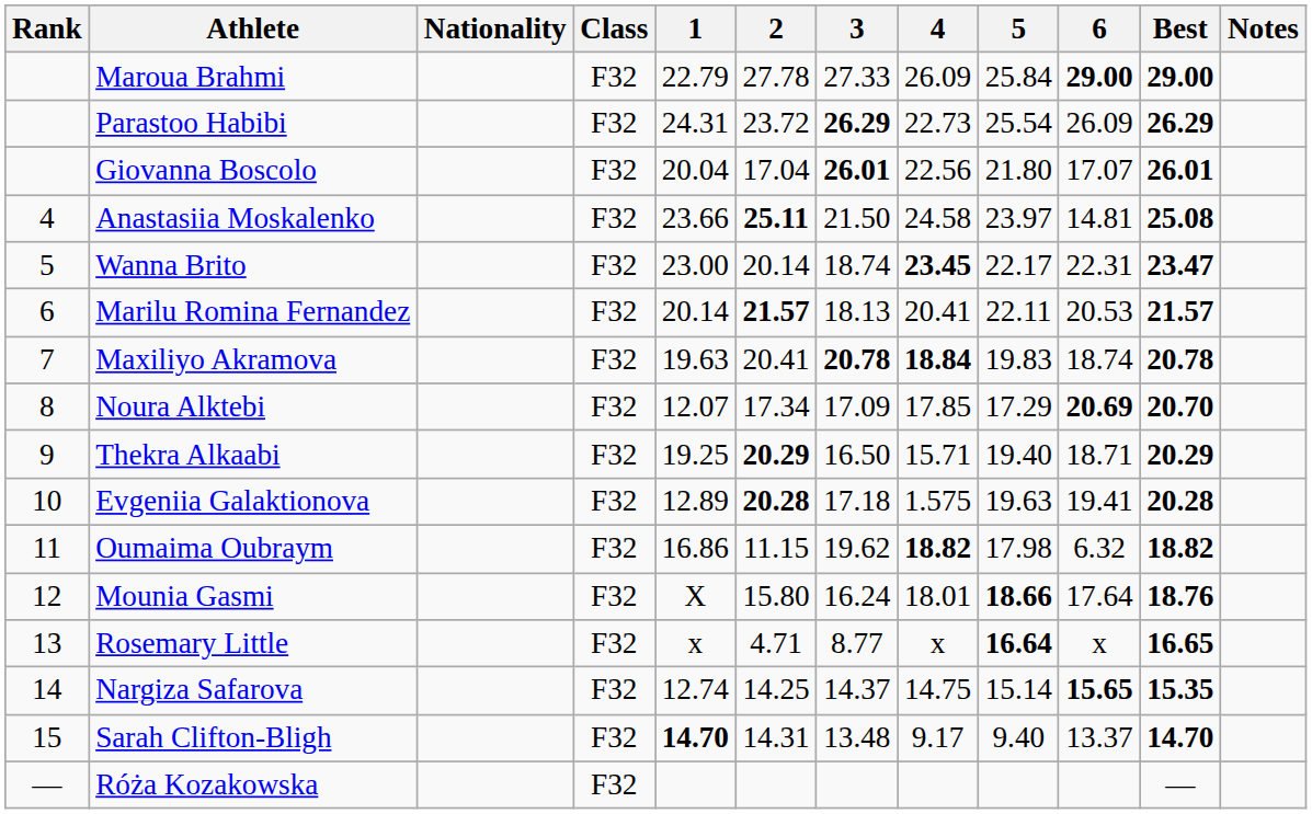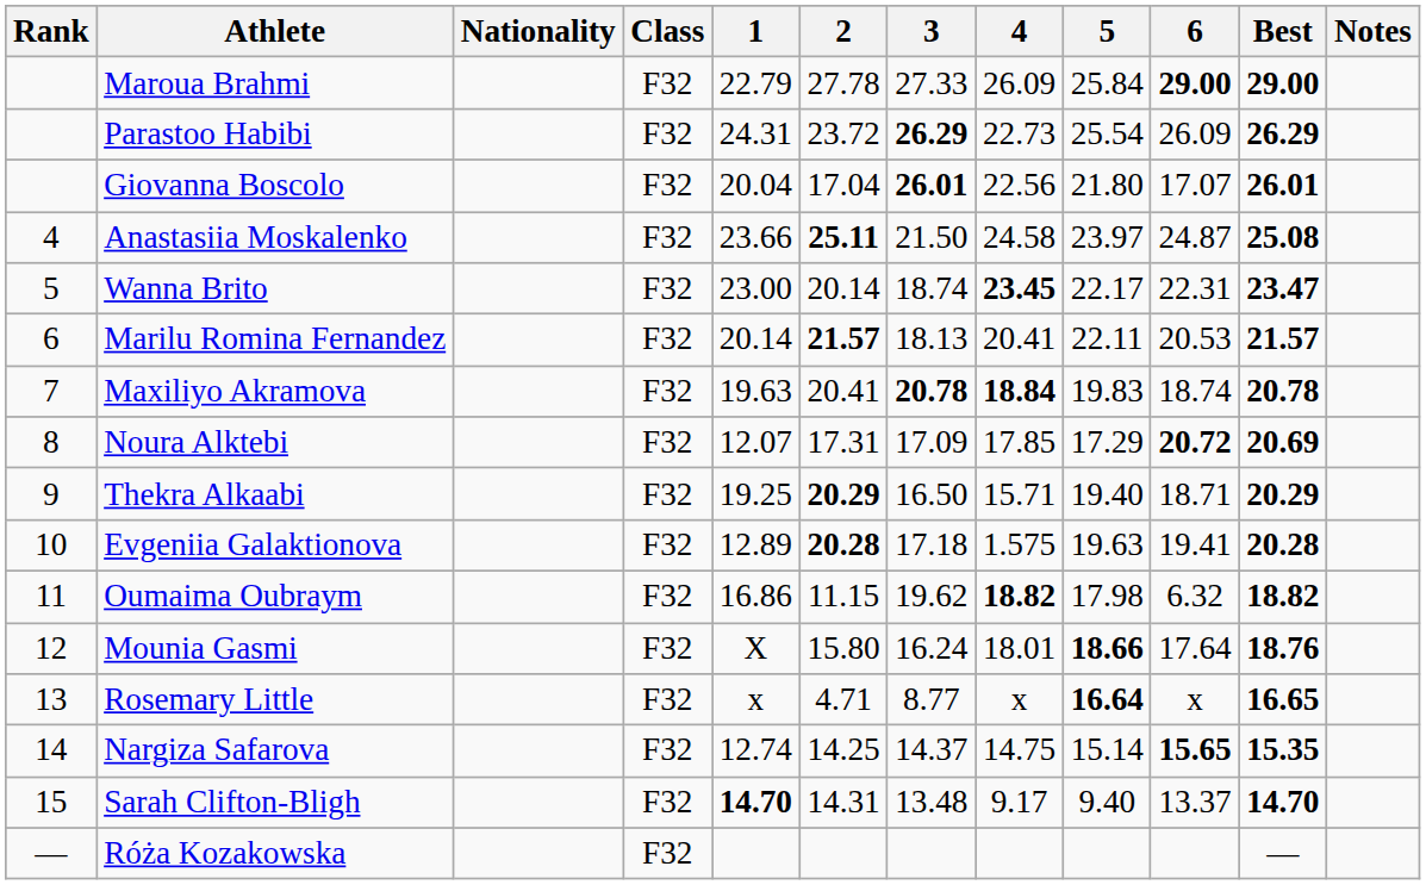Anastasiia Moskalenko | 6: 14.81 -> 24.87
Noura Alktebi | 2: 17.34 -> 17.31
Noura Alktebi | 6: 20.69 -> 20.72
Noura Alktebi | Best: 20.70 -> 20.69
